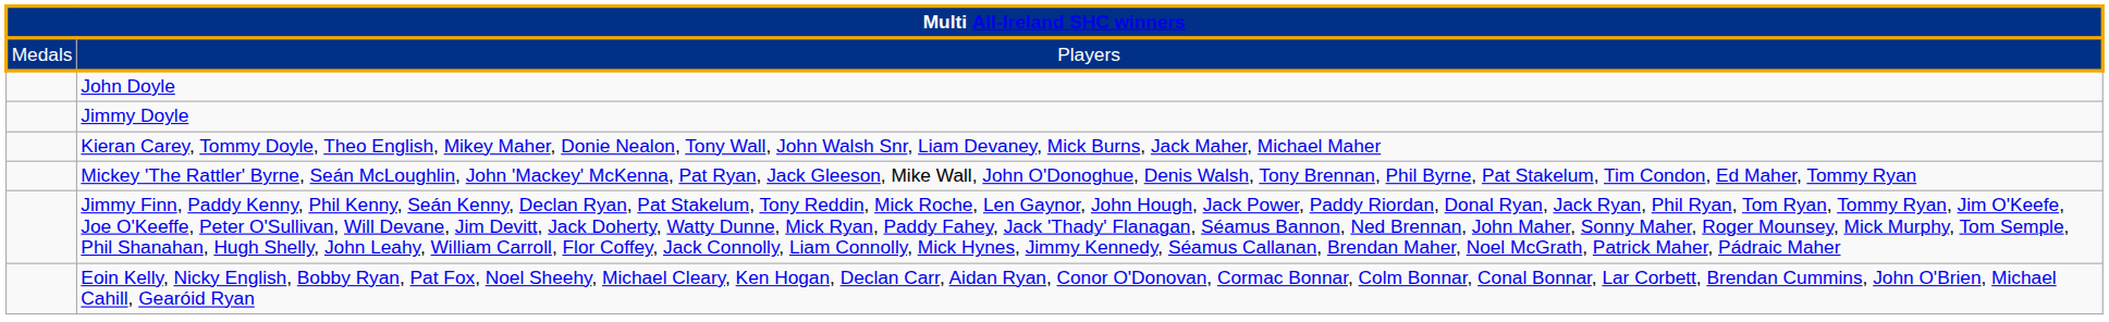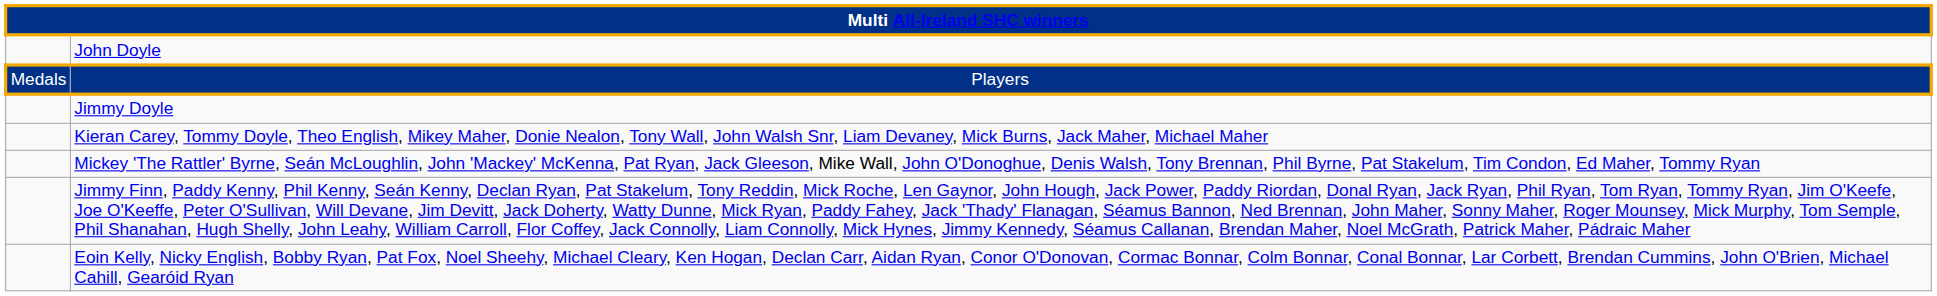rows swapped: Players <-> John Doyle
